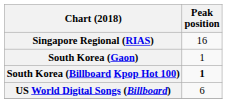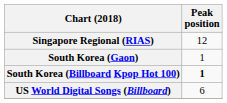Singapore Regional (RIAS) | Peak position: 16 -> 12
